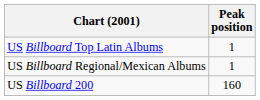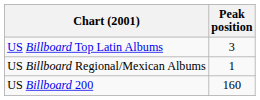US Billboard Top Latin Albums | Peak position: 1 -> 3
